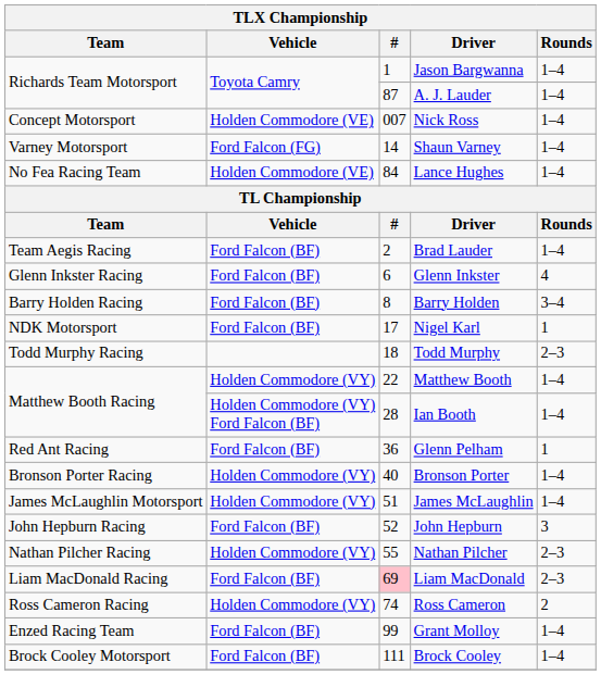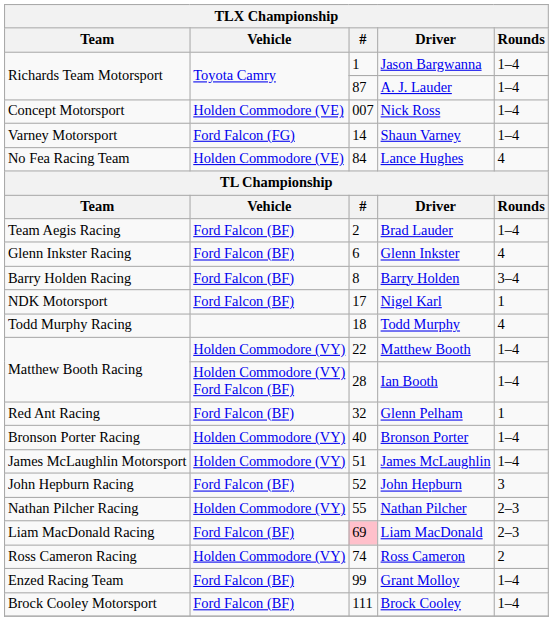Lance Hughes | Rounds: 1–4 -> 4
Todd Murphy | Rounds: 2–3 -> 4
Glenn Pelham | #: 36 -> 32
